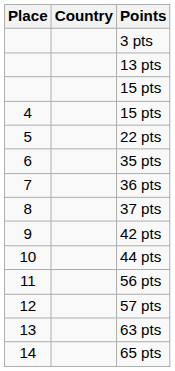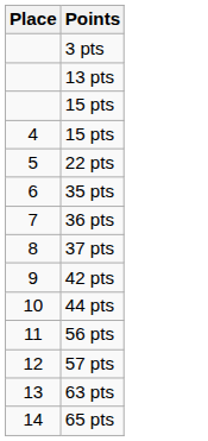- column: Country
